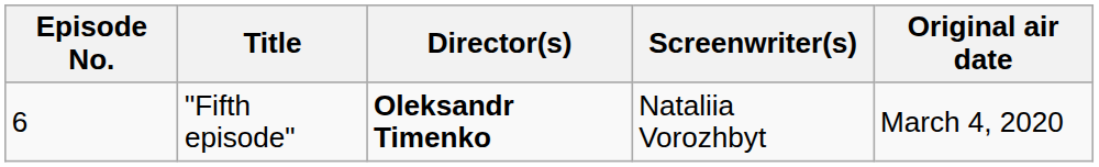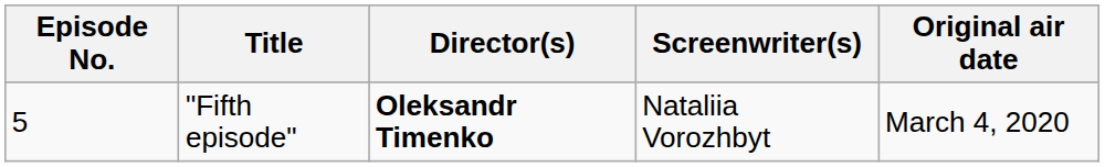"Fifth episode" | Episode No.: 6 -> 5
